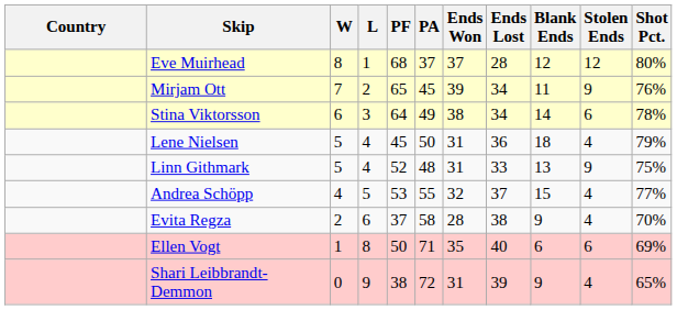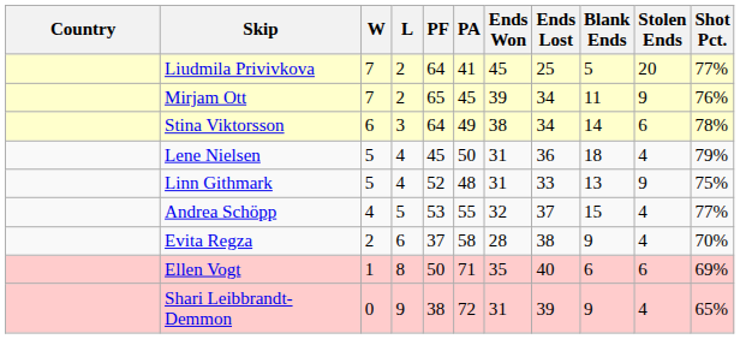- row: Eve Muirhead | 8 | 1 | 68 | 37 | 37 | 28 | 12 | 12 | 80%
+ row: Liudmila Privivkova | 7 | 2 | 64 | 41 | 45 | 25 | 5 | 20 | 77%
